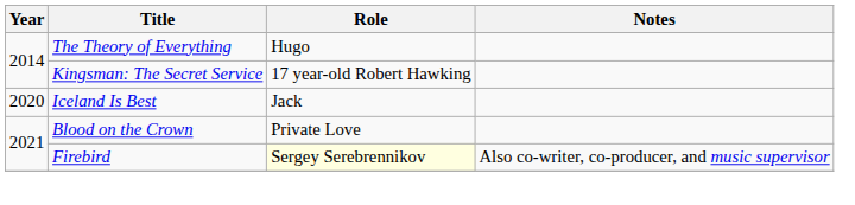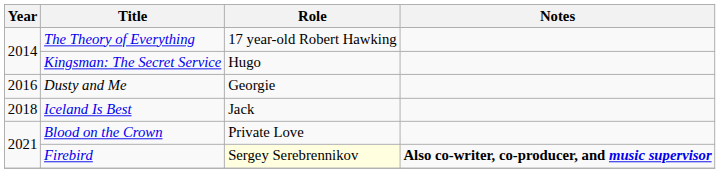The Theory of Everything | Role: Hugo -> 17 year-old Robert Hawking
Kingsman: The Secret Service | Role: 17 year-old Robert Hawking -> Hugo
+ row: 2016 | Dusty and Me | Georgie
Iceland Is Best | Year: 2020 -> 2018
Firebird | Notes: normal -> bold
